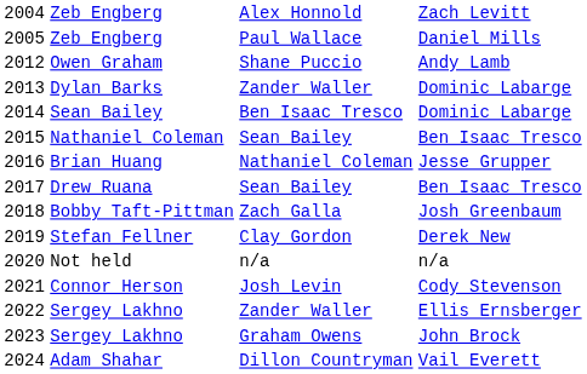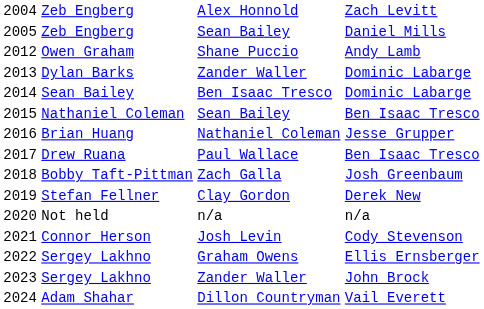2005 / Zeb Engberg | column 3: Paul Wallace -> Sean Bailey
Drew Ruana | column 3: Sean Bailey -> Paul Wallace
2022 / Sergey Lakhno | column 3: Zander Waller -> Graham Owens
2023 / Sergey Lakhno | column 3: Graham Owens -> Zander Waller
